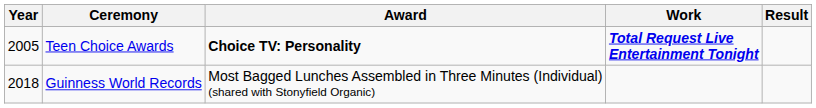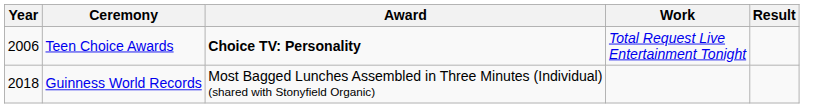Teen Choice Awards | Year: 2005 -> 2006
Teen Choice Awards | Work: bold -> normal
